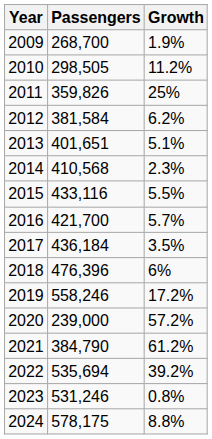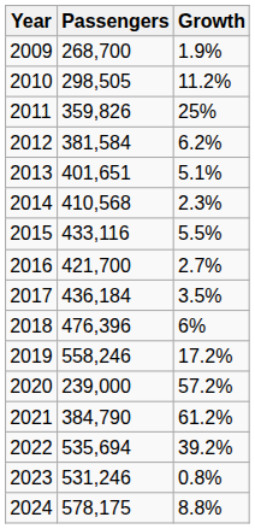2016 | Growth: 5.7% -> 2.7%
